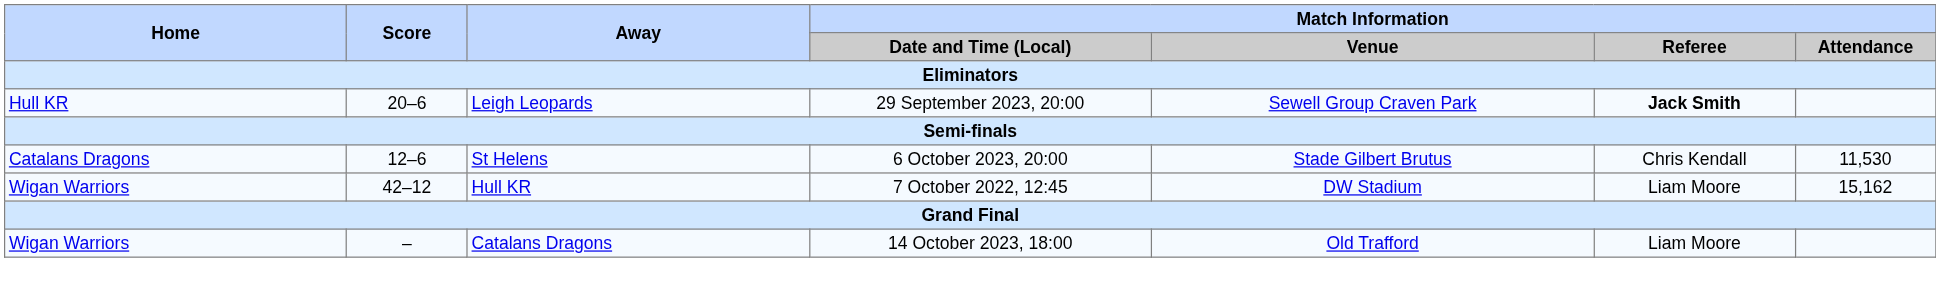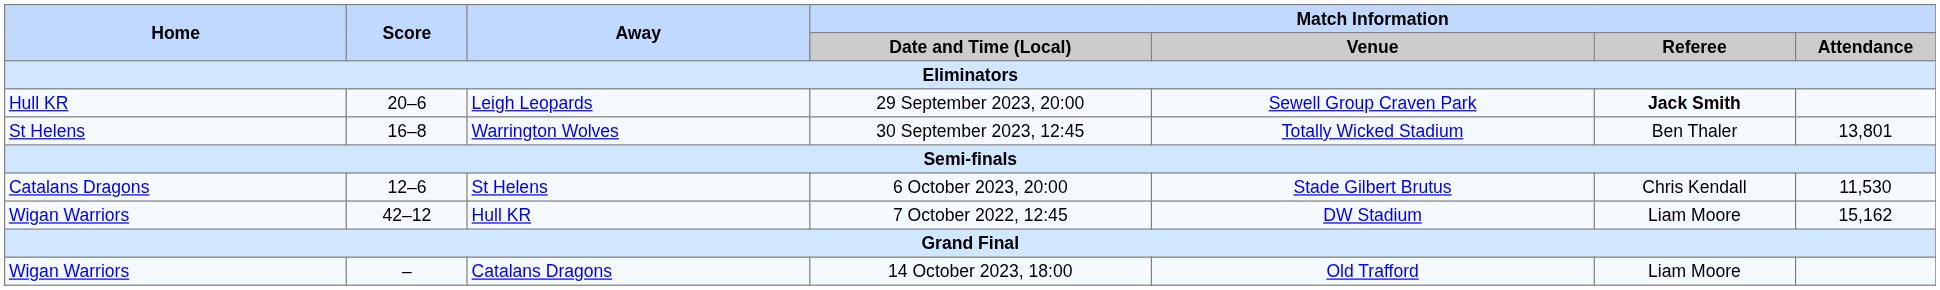+ row: St Helens | 16–8 | Warrington Wolves | 30 September 2023, 12:45 | Totally Wicked Stadium | Ben Thaler | 13,801
